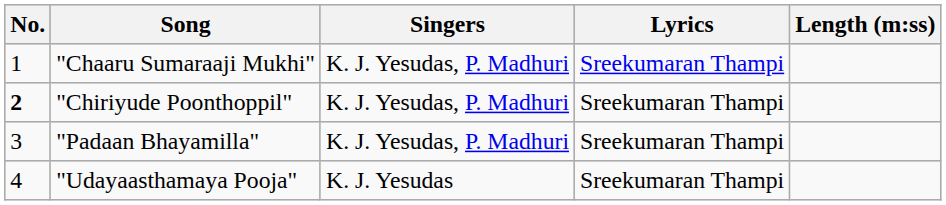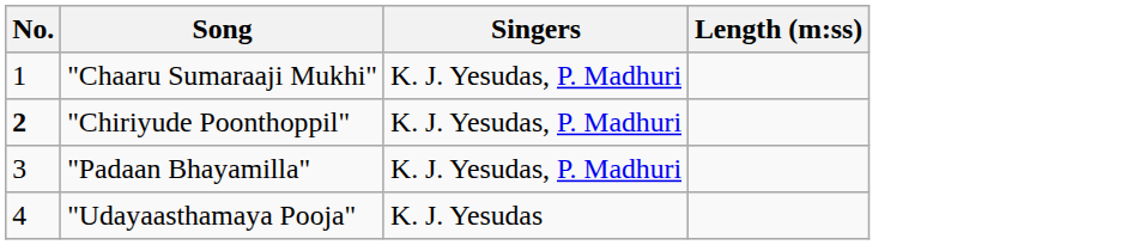- column: Lyrics | Sreekumaran Thampi | Sreekumaran Thampi | Sreekumaran Thampi | Sreekumaran Thampi
